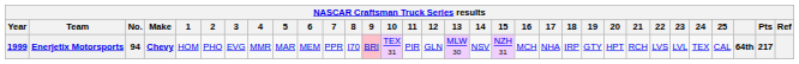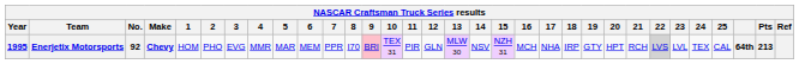Enerjetix Motorsports | Year: 1999 -> 1995
Enerjetix Motorsports | No.: 94 -> 92
Enerjetix Motorsports | 22: no background -> lightgrey background
Enerjetix Motorsports | Pts: 217 -> 213
